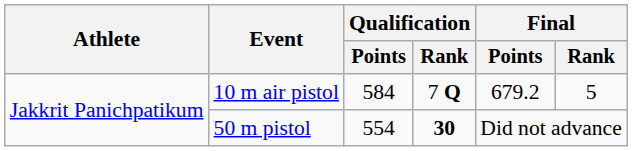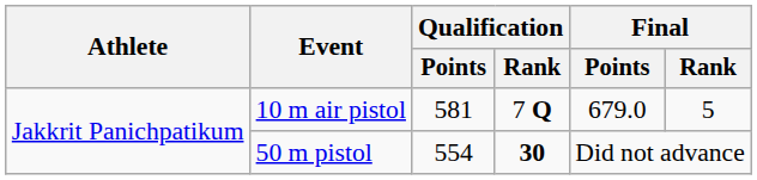10 m air pistol | Qualification / Points: 584 -> 581
10 m air pistol | Final / Points: 679.2 -> 679.0
